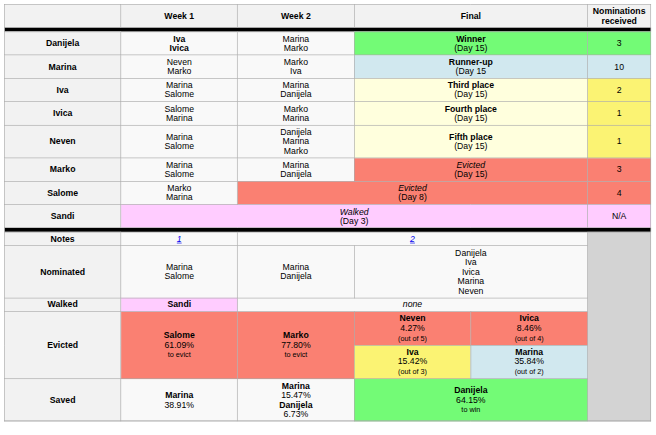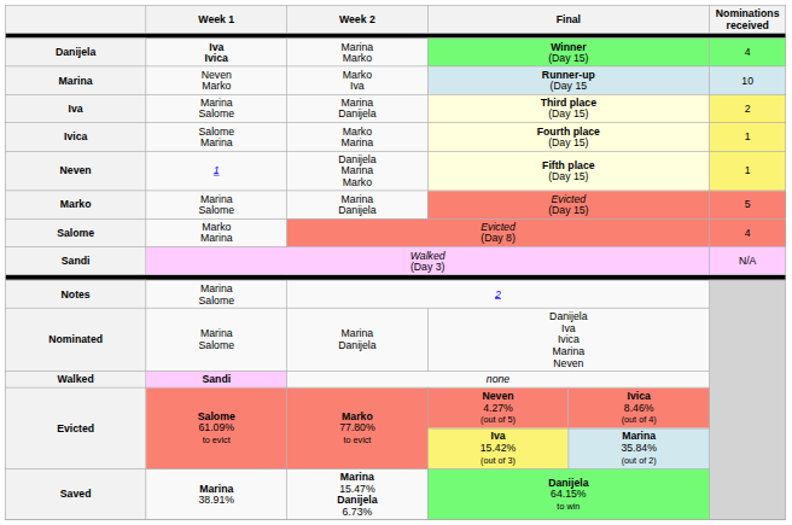Danijela | Nominations received: 3 -> 4
Neven | Week 1: Marina Salome -> 1
Marko | Nominations received: 3 -> 5
Notes | Week 1: 1 -> Marina Salome
